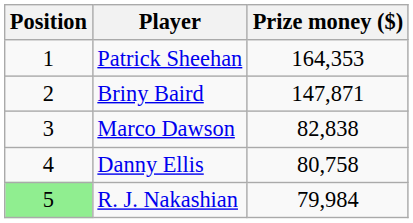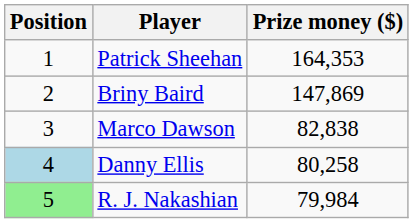Briny Baird | Prize money ($): 147,871 -> 147,869
Danny Ellis | Position: no background -> lightblue background
Danny Ellis | Prize money ($): 80,758 -> 80,258
